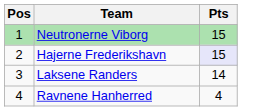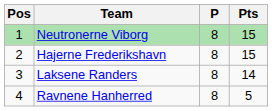+ column: P | 8 | 8 | 8 | 8
Hajerne Frederikshavn | Pts: lavender background -> no background
Ravnene Hanherred | Pts: 4 -> 5
